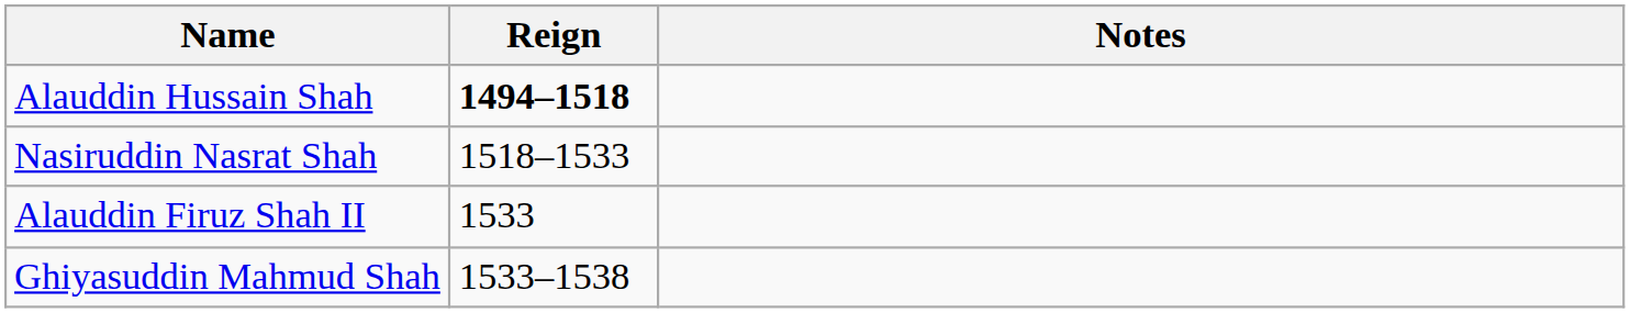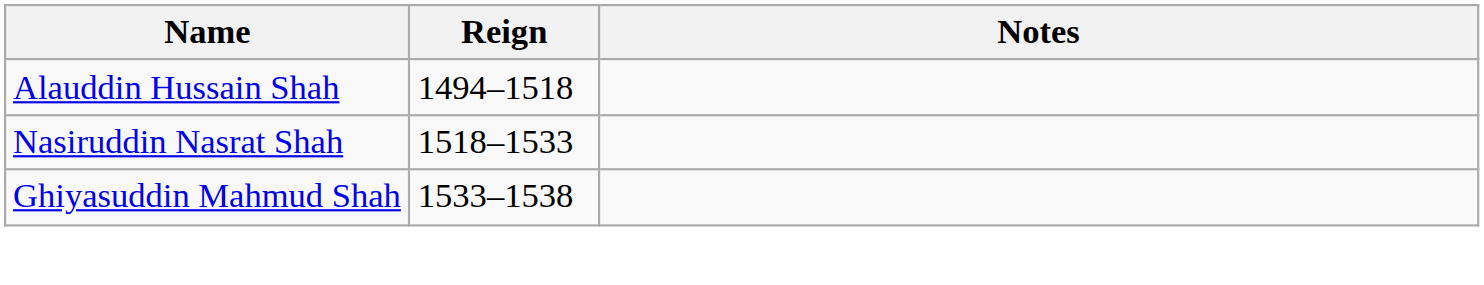Alauddin Hussain Shah | Reign: bold -> normal
- row: Alauddin Firuz Shah II | 1533
